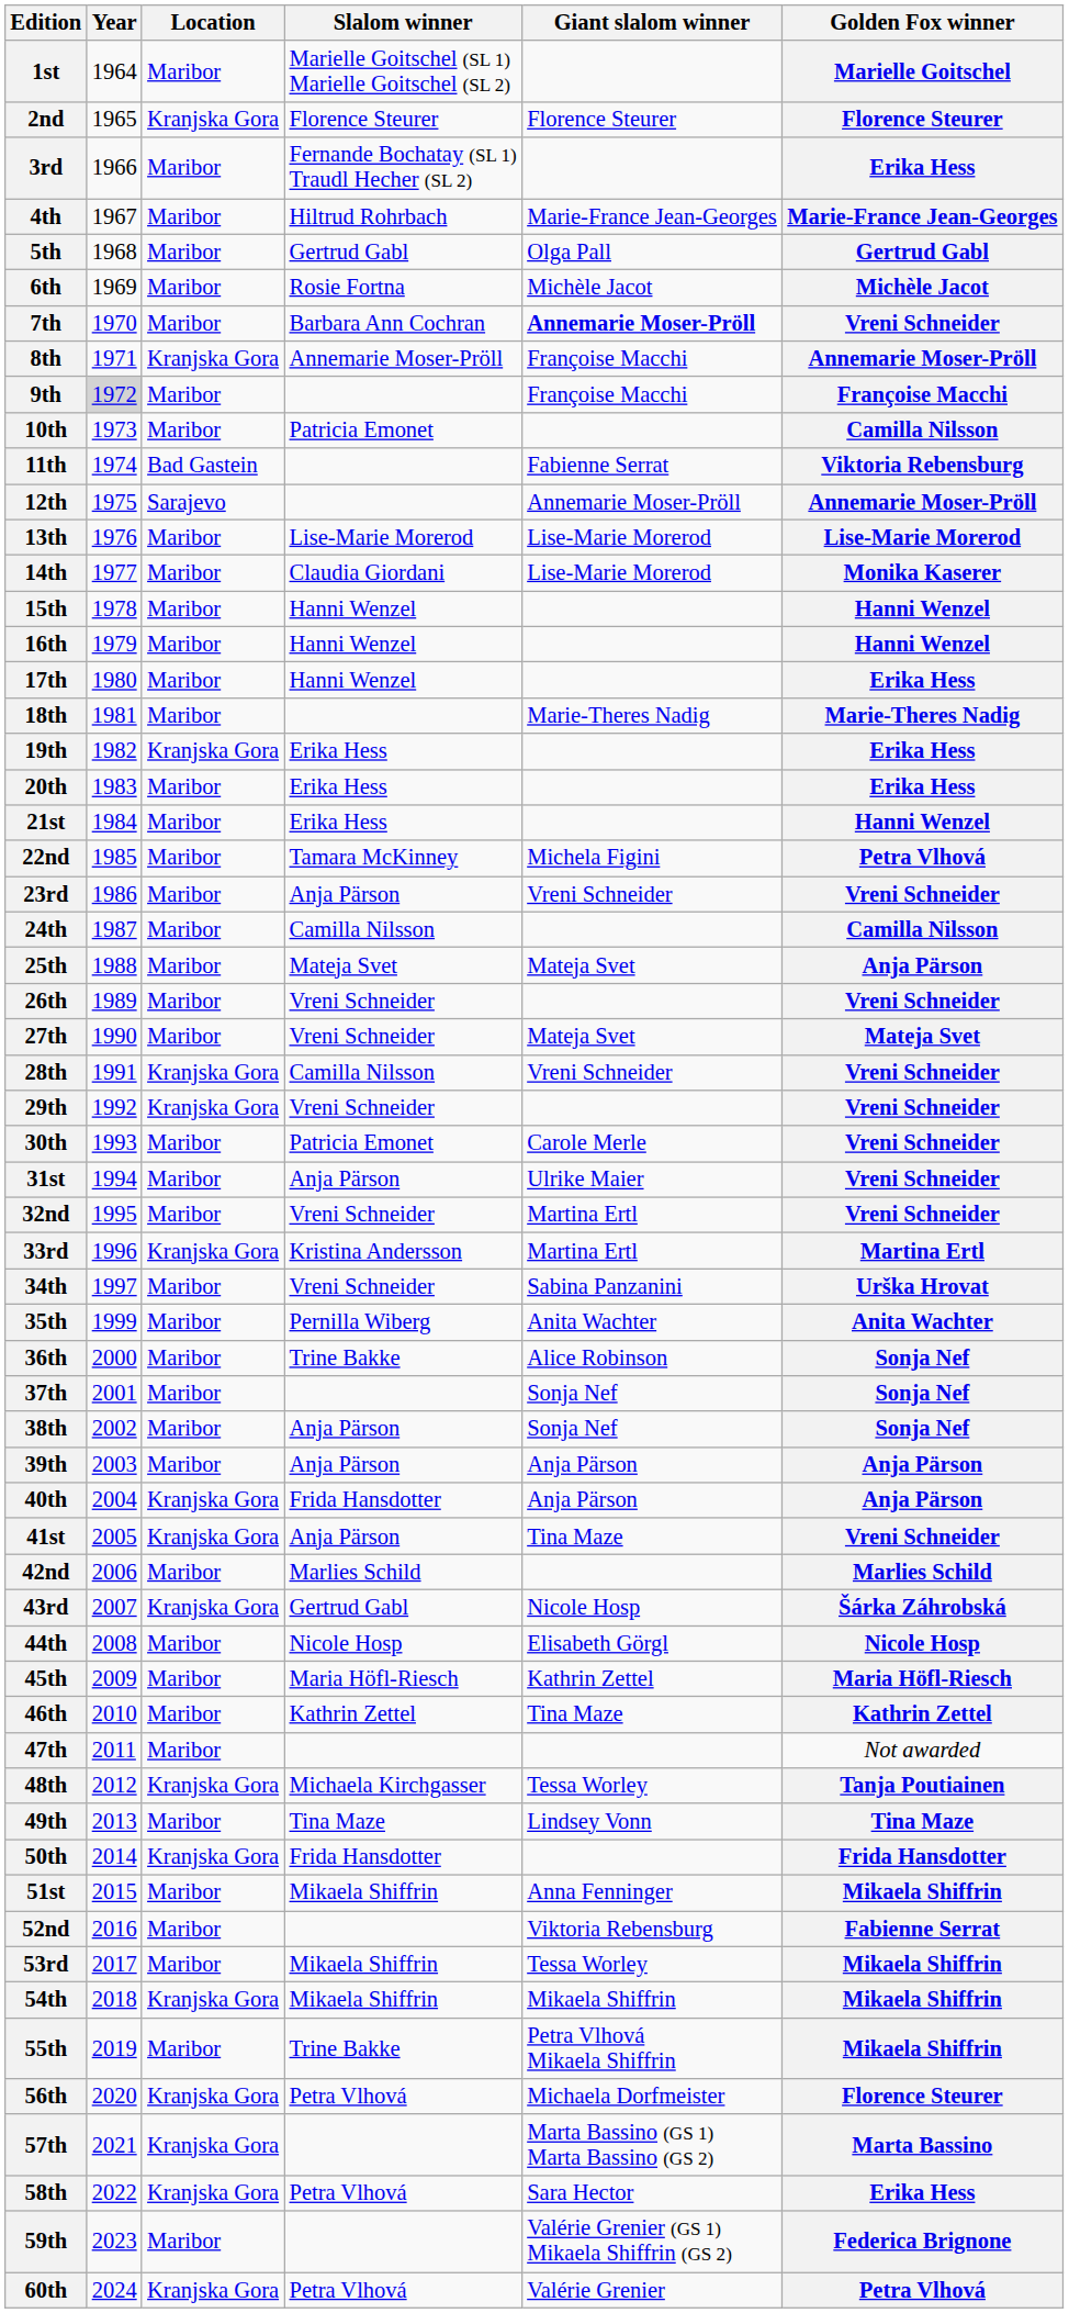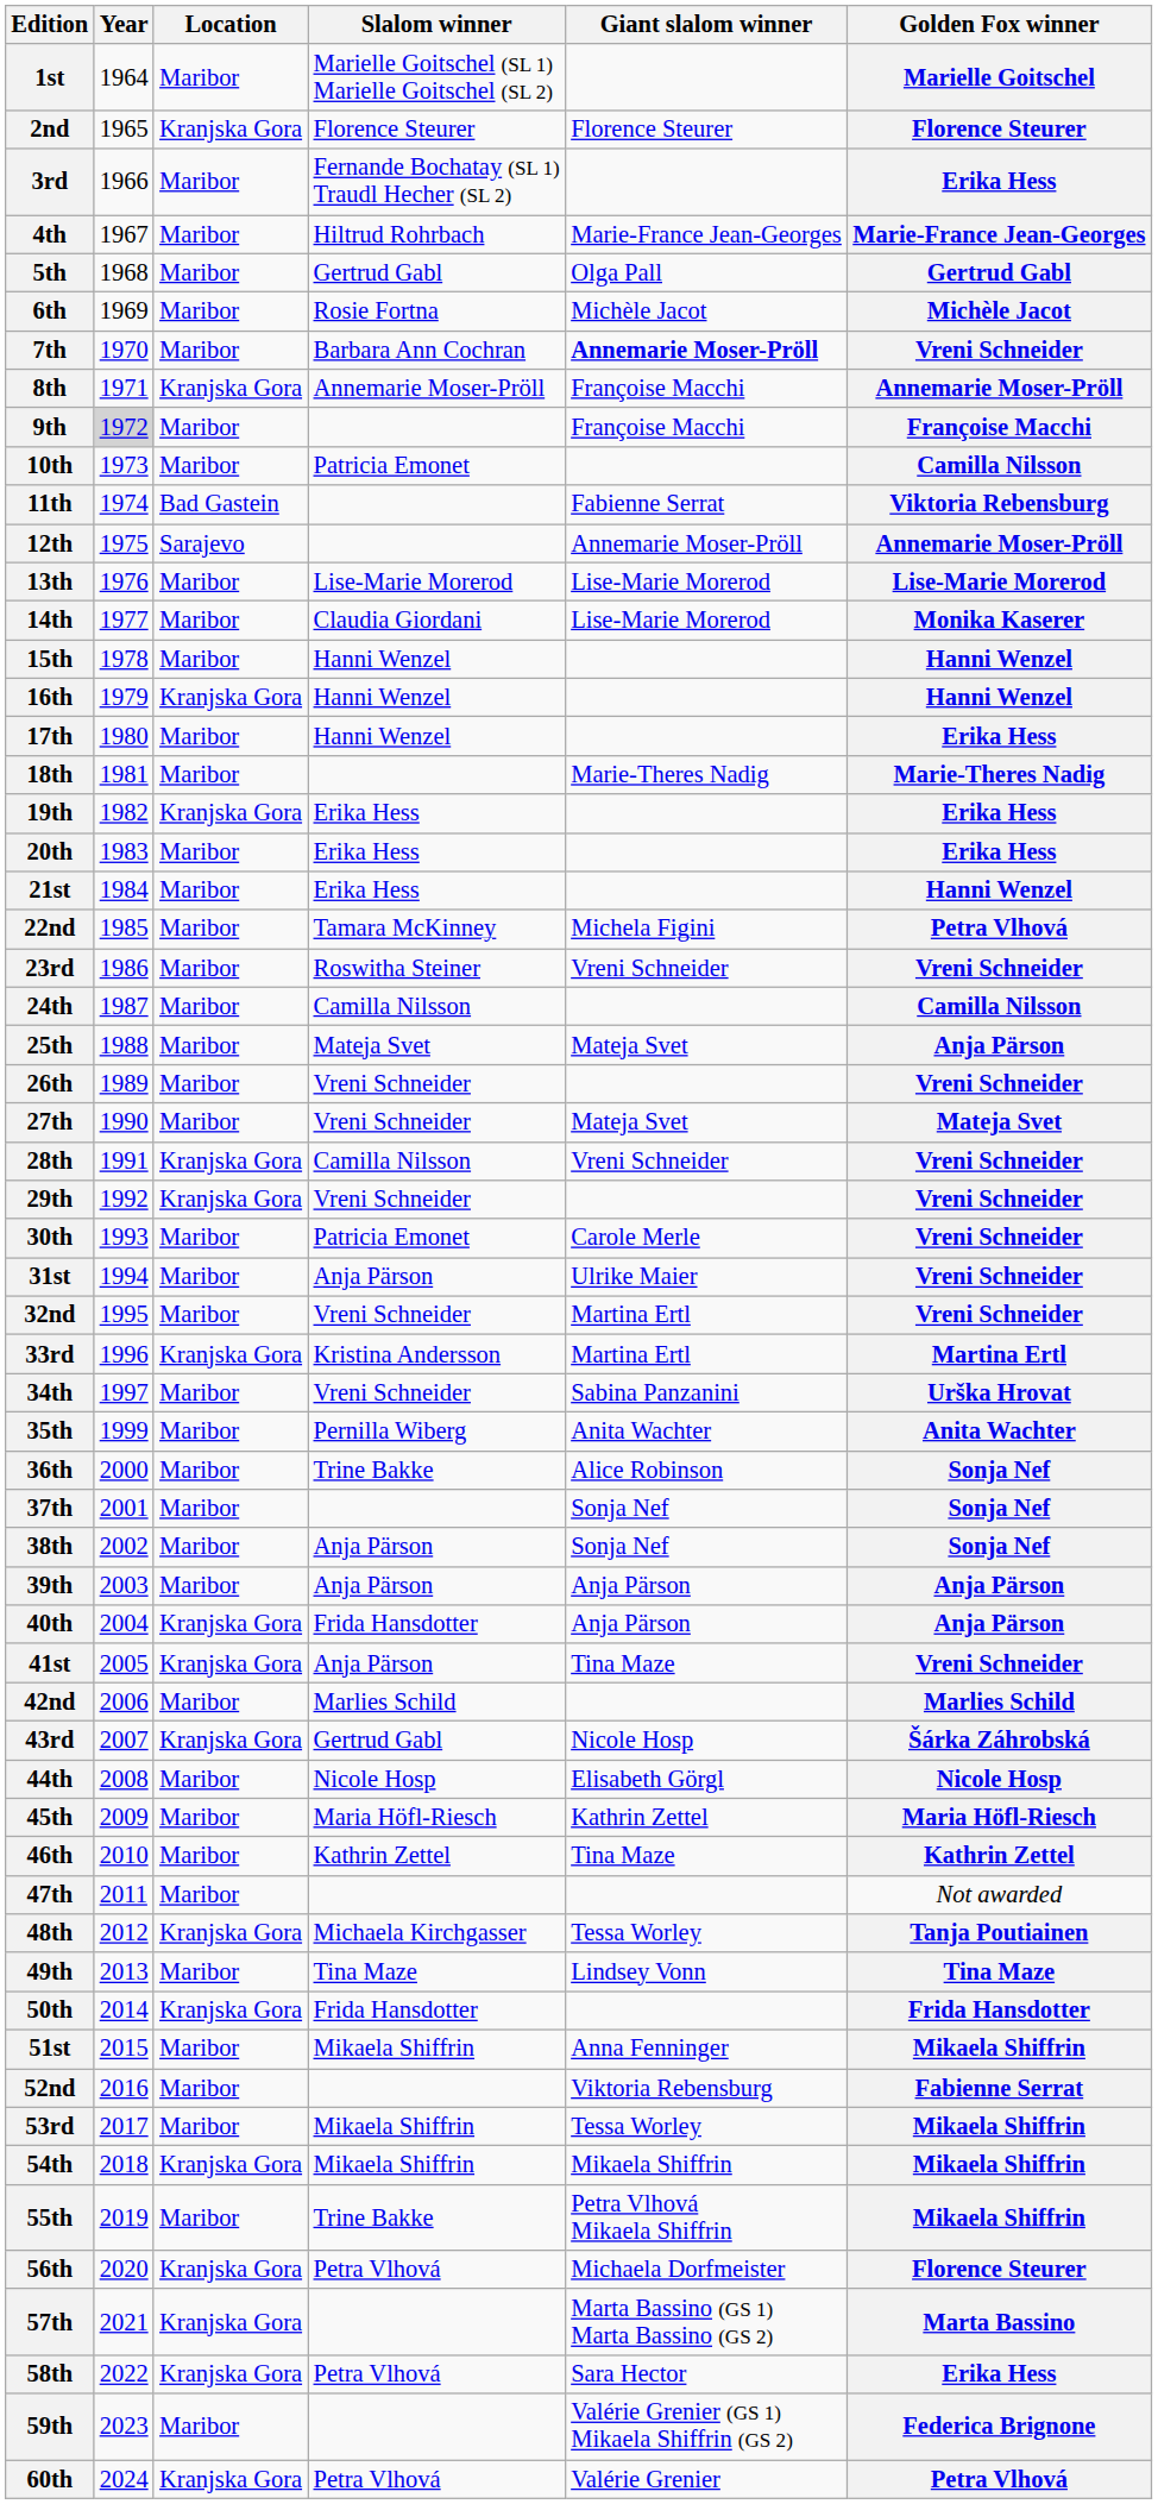16th | Location: Maribor -> Kranjska Gora
23rd | Slalom winner: Anja Pärson -> Roswitha Steiner
